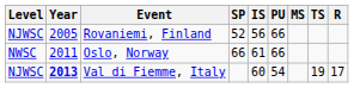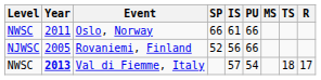rows swapped: Rovaniemi, Finland <-> Oslo, Norway
Val di Fiemme, Italy | Level: NJWSC -> NWSC
Val di Fiemme, Italy | IS: 60 -> 57
Val di Fiemme, Italy | TS: 19 -> 18
